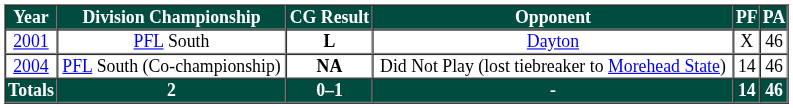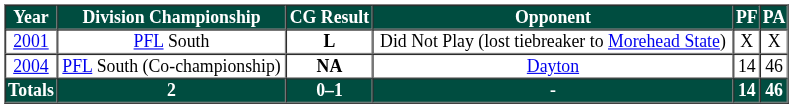PFL South | Opponent: Dayton -> Did Not Play (lost tiebreaker to Morehead State)
PFL South | PA: 46 -> X
PFL South (Co-championship) | Opponent: Did Not Play (lost tiebreaker to Morehead State) -> Dayton
